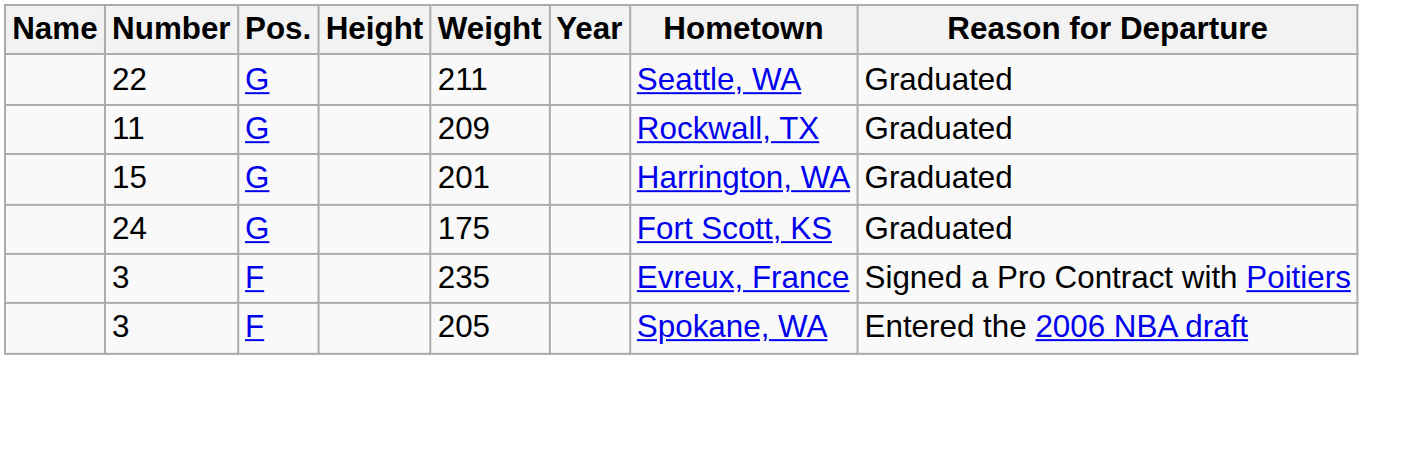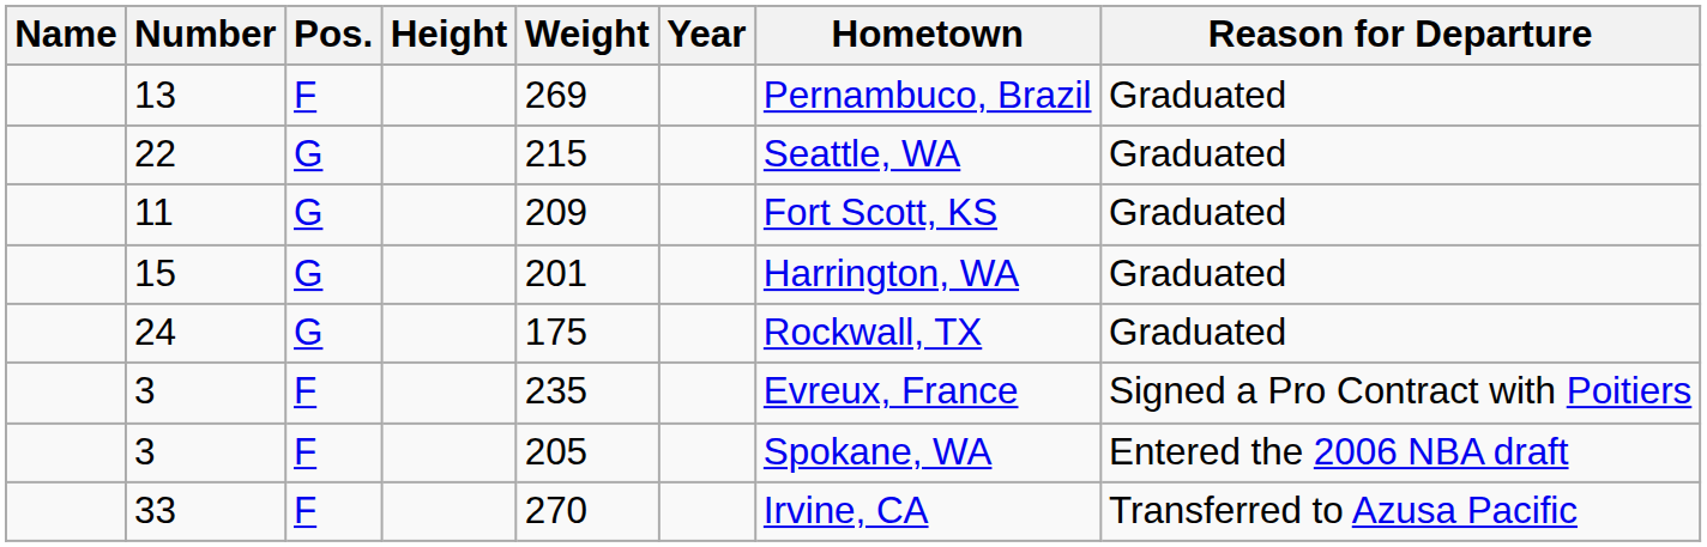+ row: 13 | F | 269 | Pernambuco, Brazil | Graduated
22 | Weight: 211 -> 215
11 | Hometown: Rockwall, TX -> Fort Scott, KS
24 | Hometown: Fort Scott, KS -> Rockwall, TX
+ row: 33 | F | 270 | Irvine, CA | Transferred to Azusa Pacific
